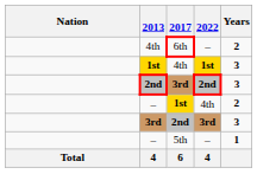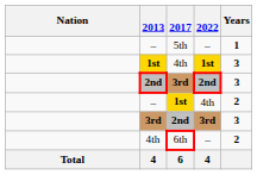rows swapped: 6th <-> 5th
